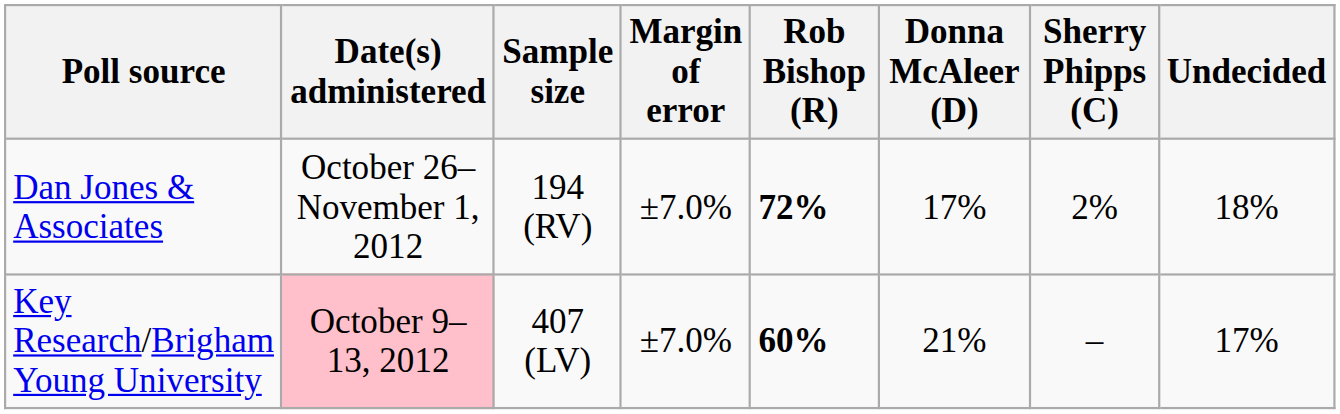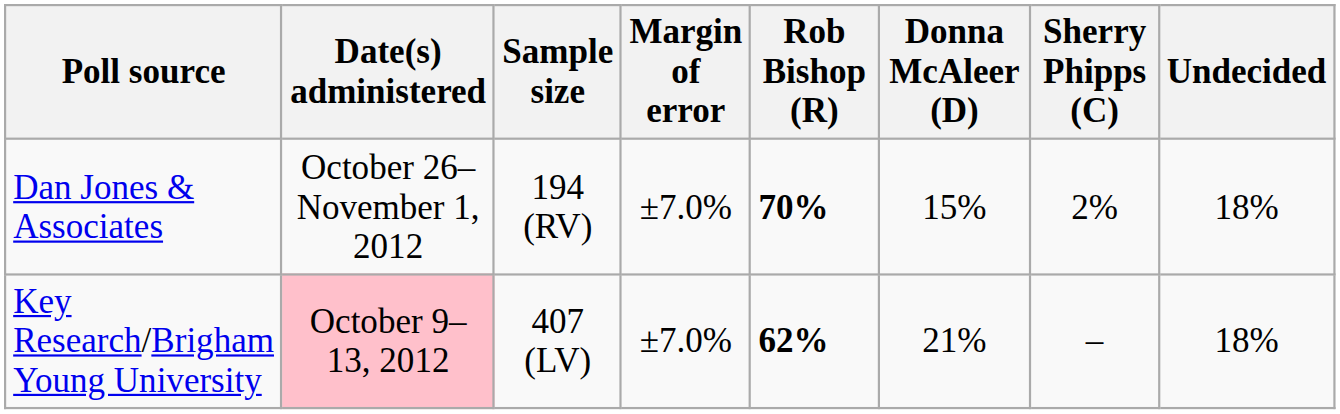Dan Jones & Associates | Rob Bishop (R): 72% -> 70%
Dan Jones & Associates | Donna McAleer (D): 17% -> 15%
Key Research/Brigham Young University | Rob Bishop (R): 60% -> 62%
Key Research/Brigham Young University | Undecided: 17% -> 18%
